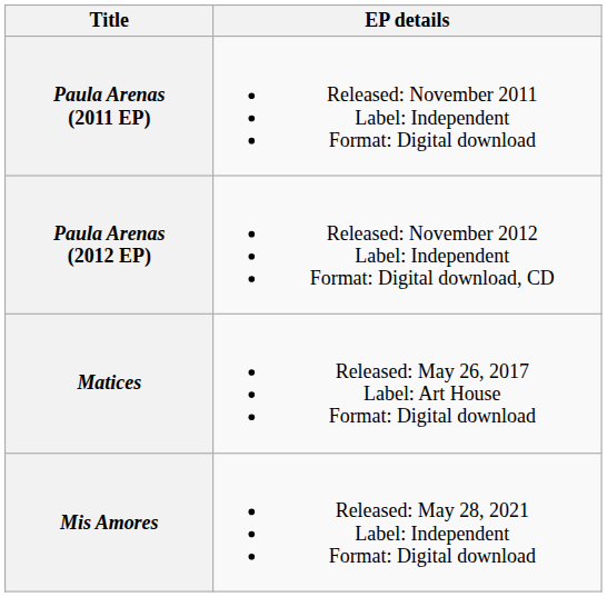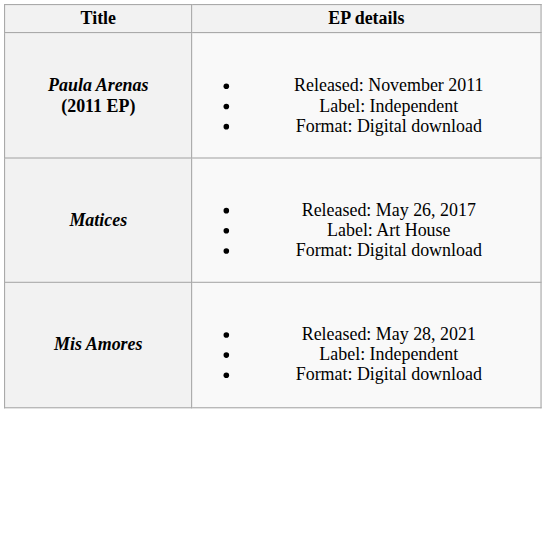- row: Paula Arenas (2012 EP) | Released: November 2012 Label: Independent Format: Digital download, CD
